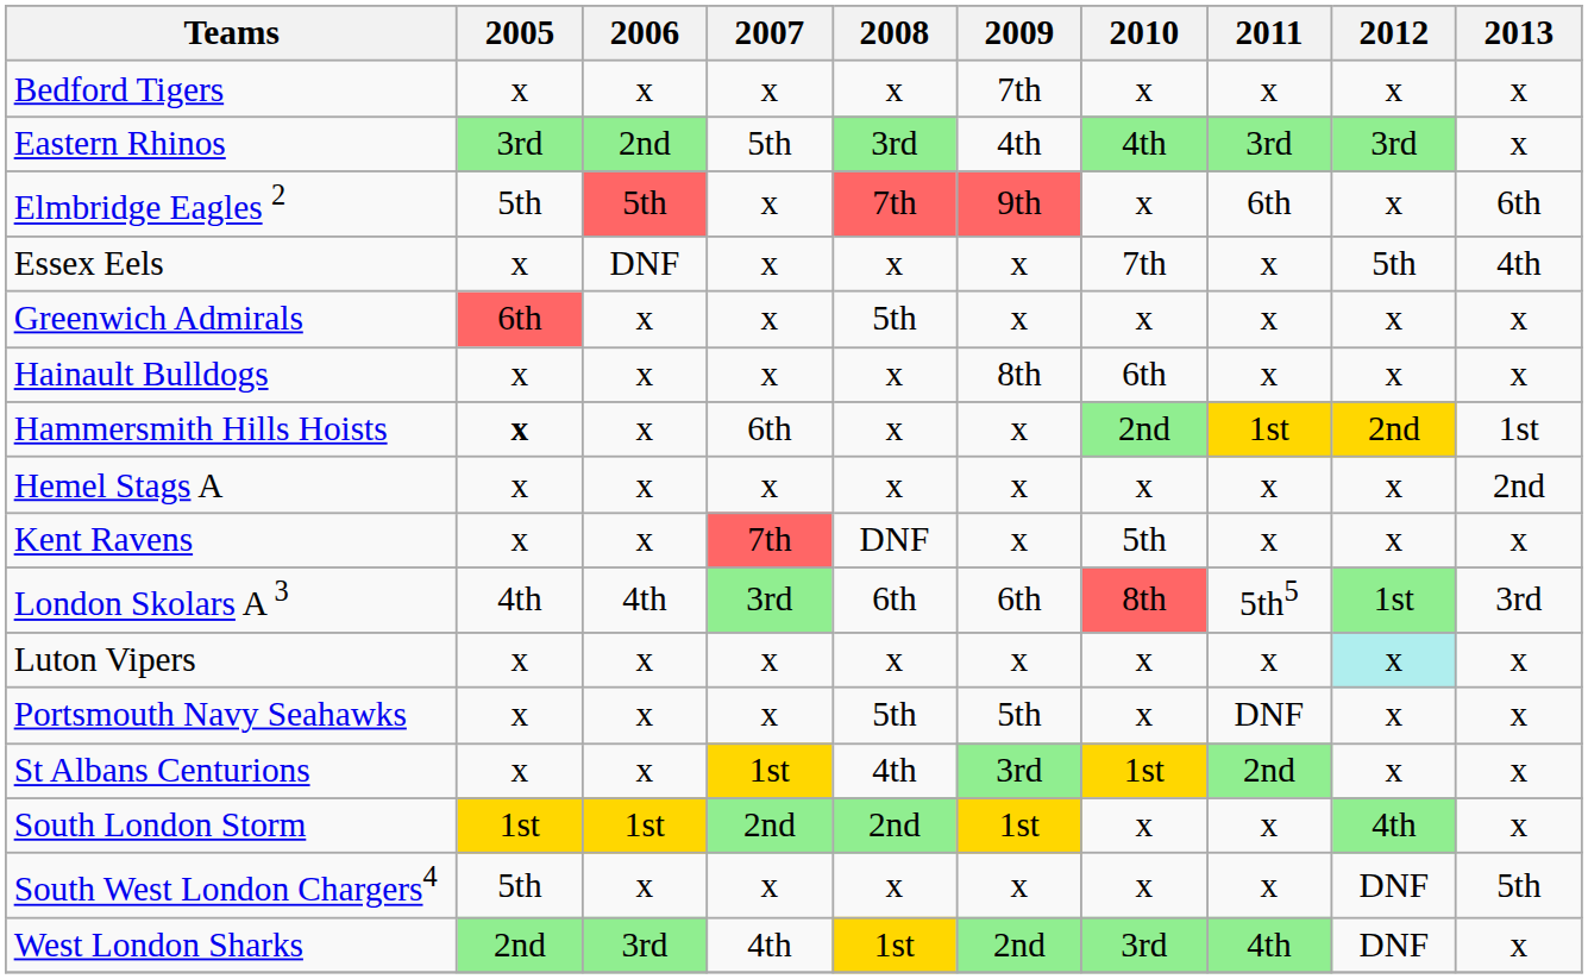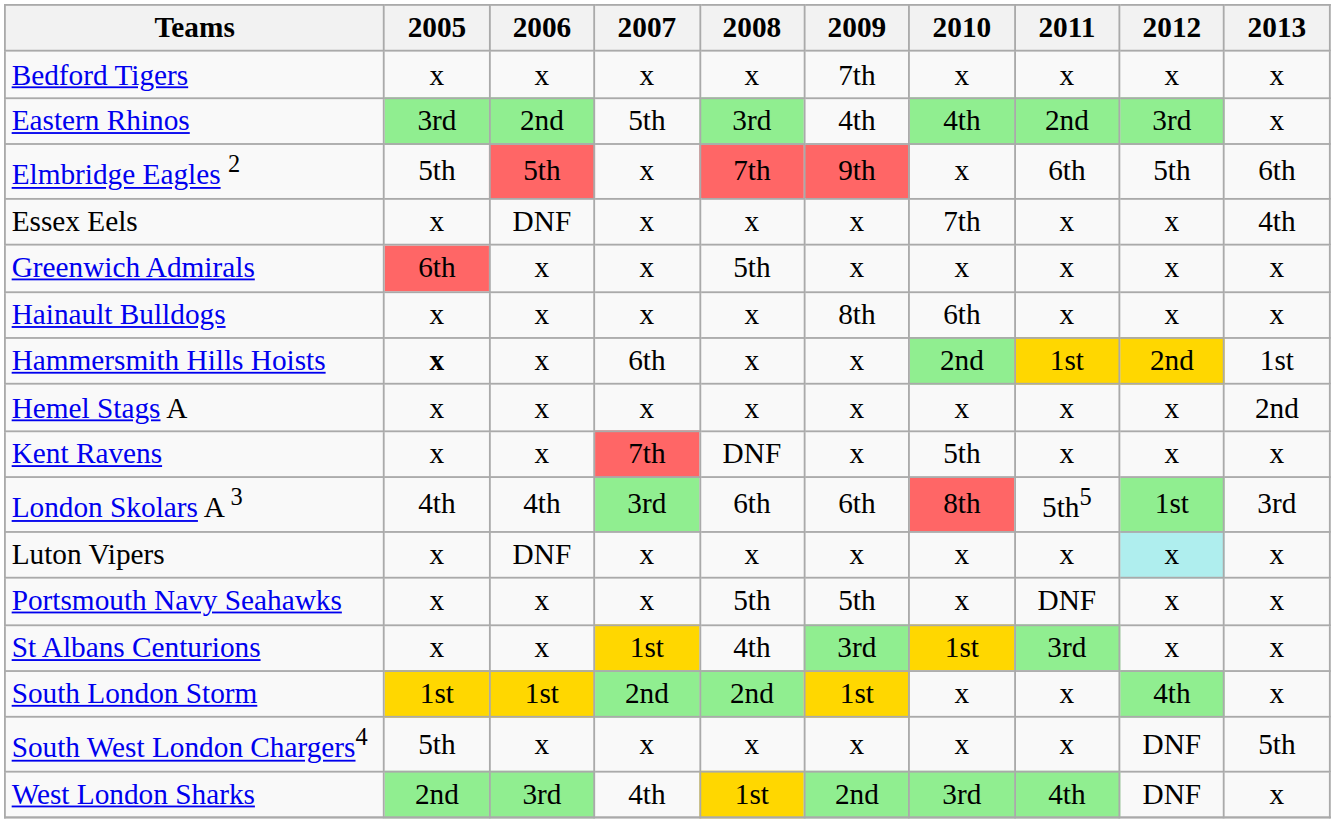Eastern Rhinos | 2011: 3rd -> 2nd
Elmbridge Eagles 2 | 2012: x -> 5th
Essex Eels | 2012: 5th -> x
Luton Vipers | 2006: x -> DNF
St Albans Centurions | 2011: 2nd -> 3rd
